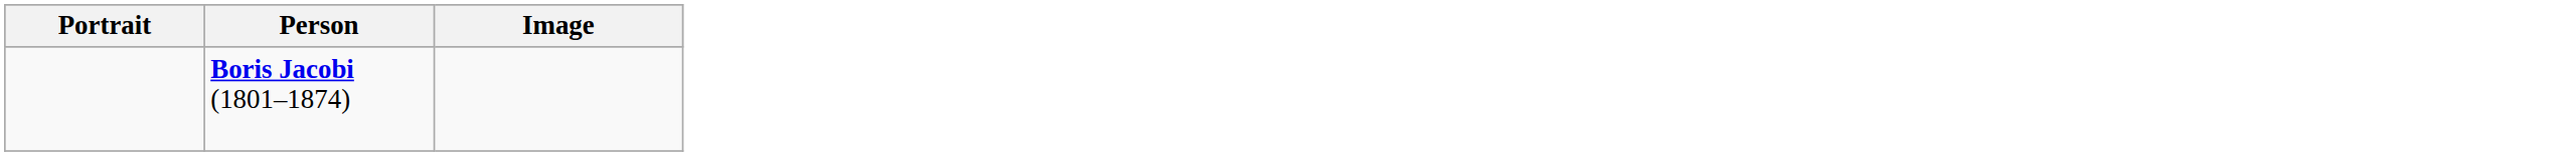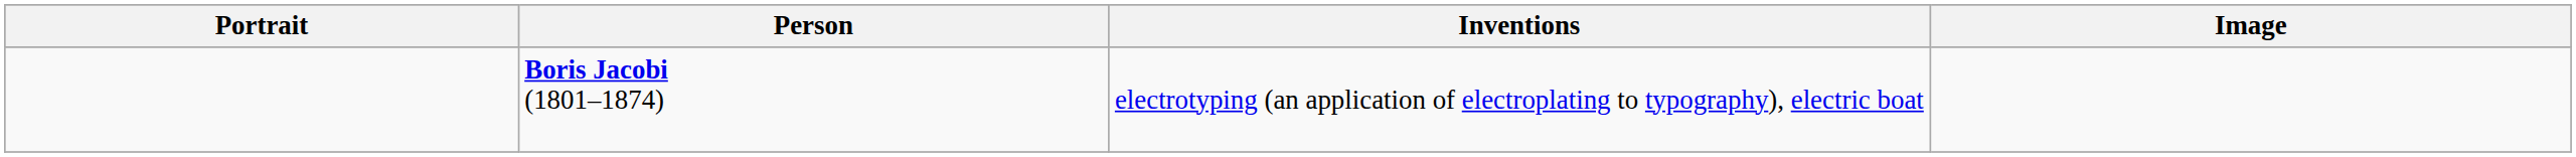+ column: Inventions | electrotyping (an application of electroplating to typography), electric boat
